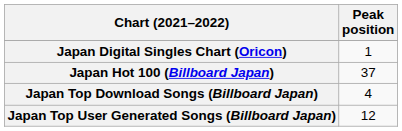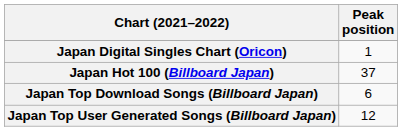Japan Top Download Songs (Billboard Japan) | Peak position: 4 -> 6
